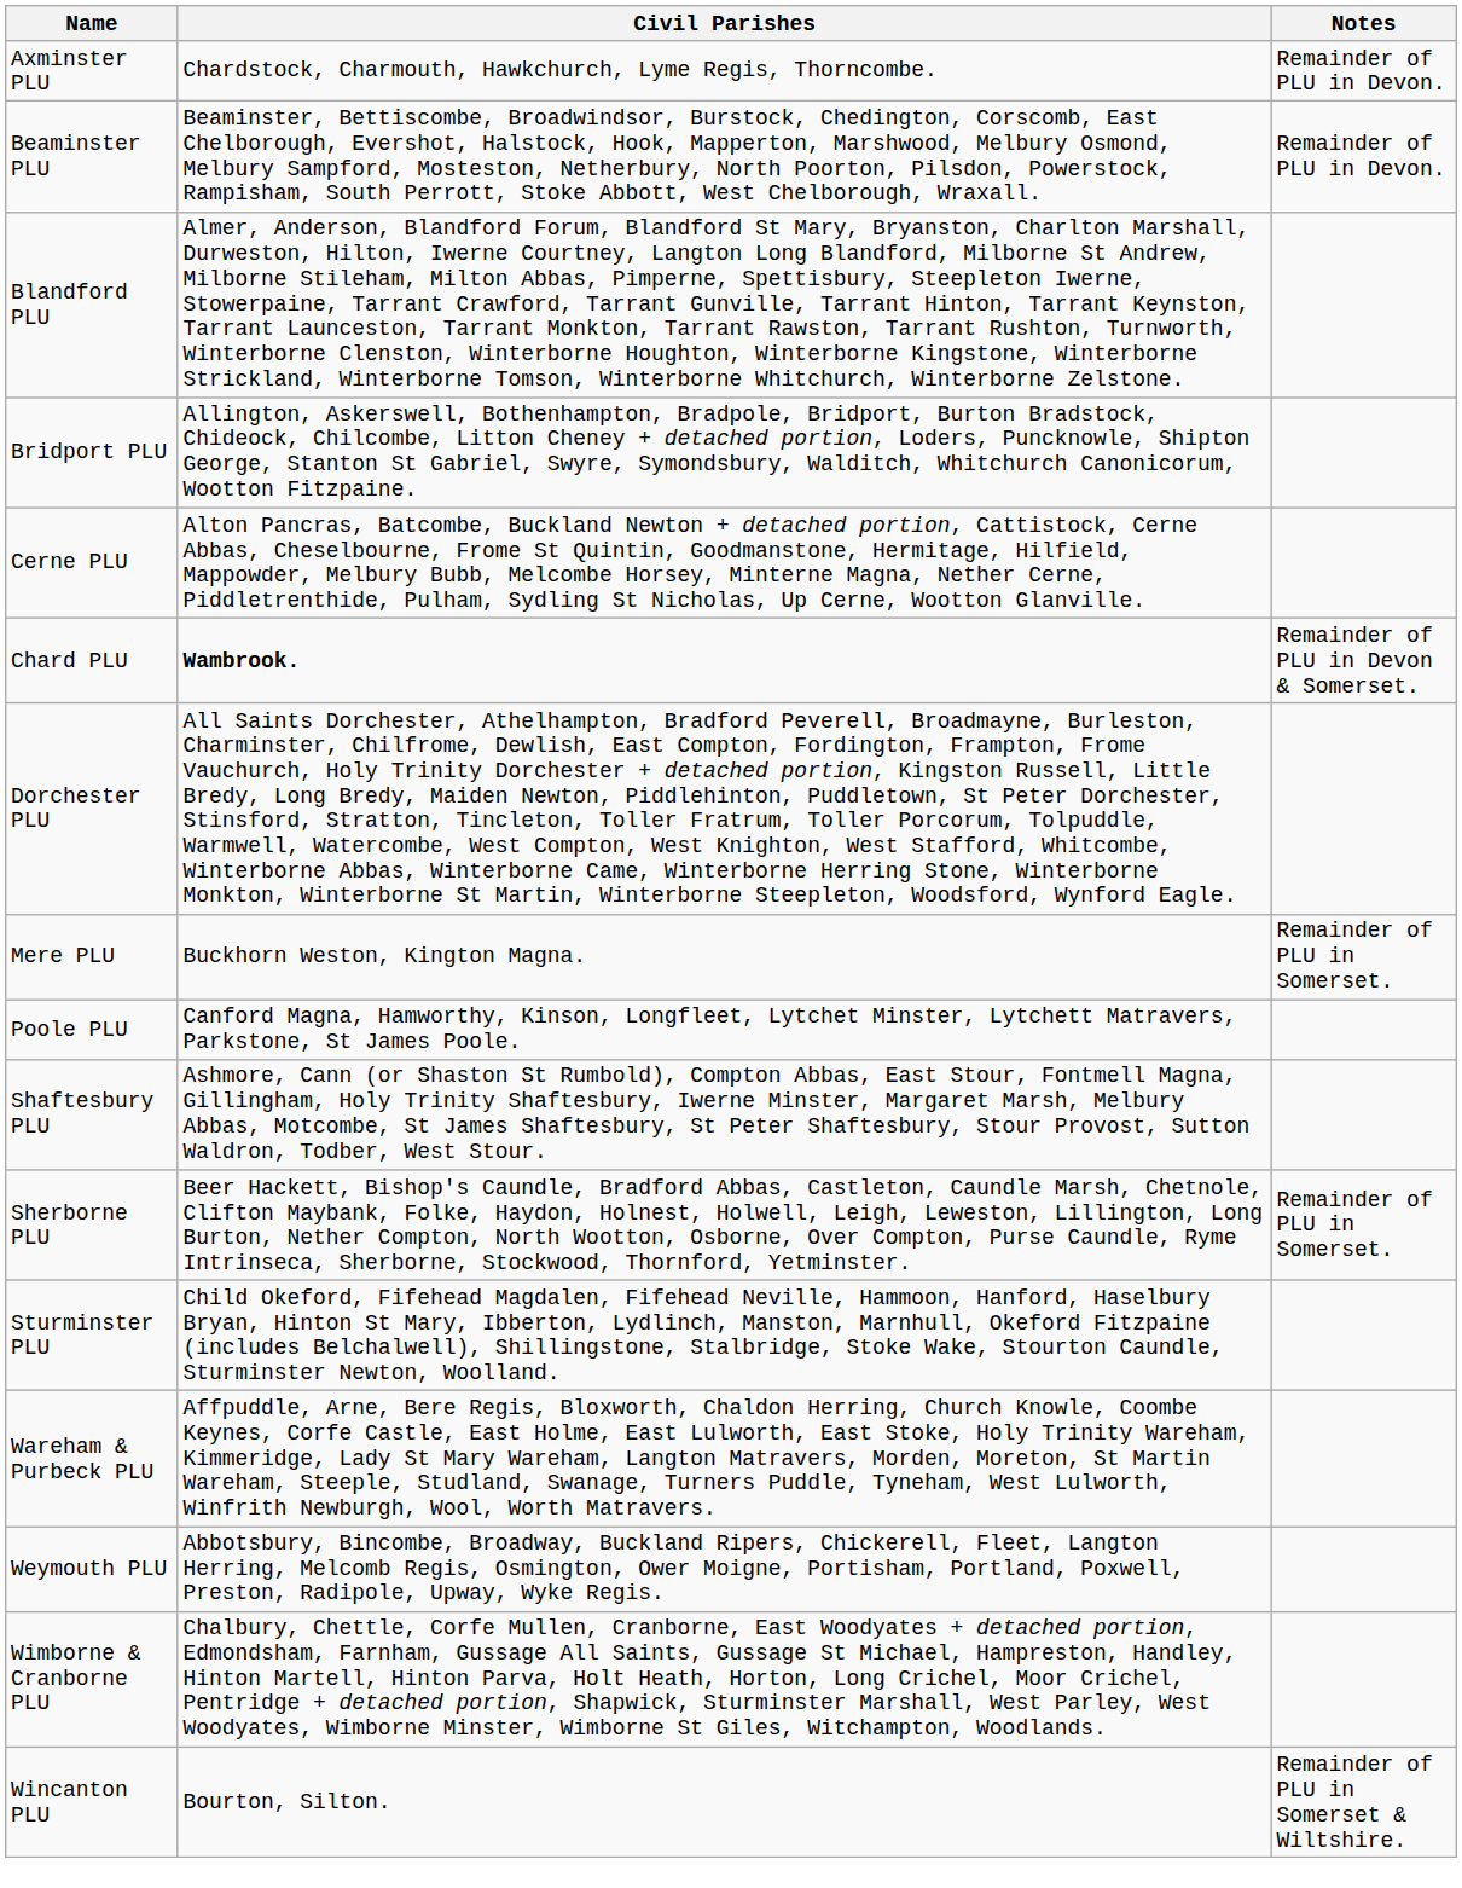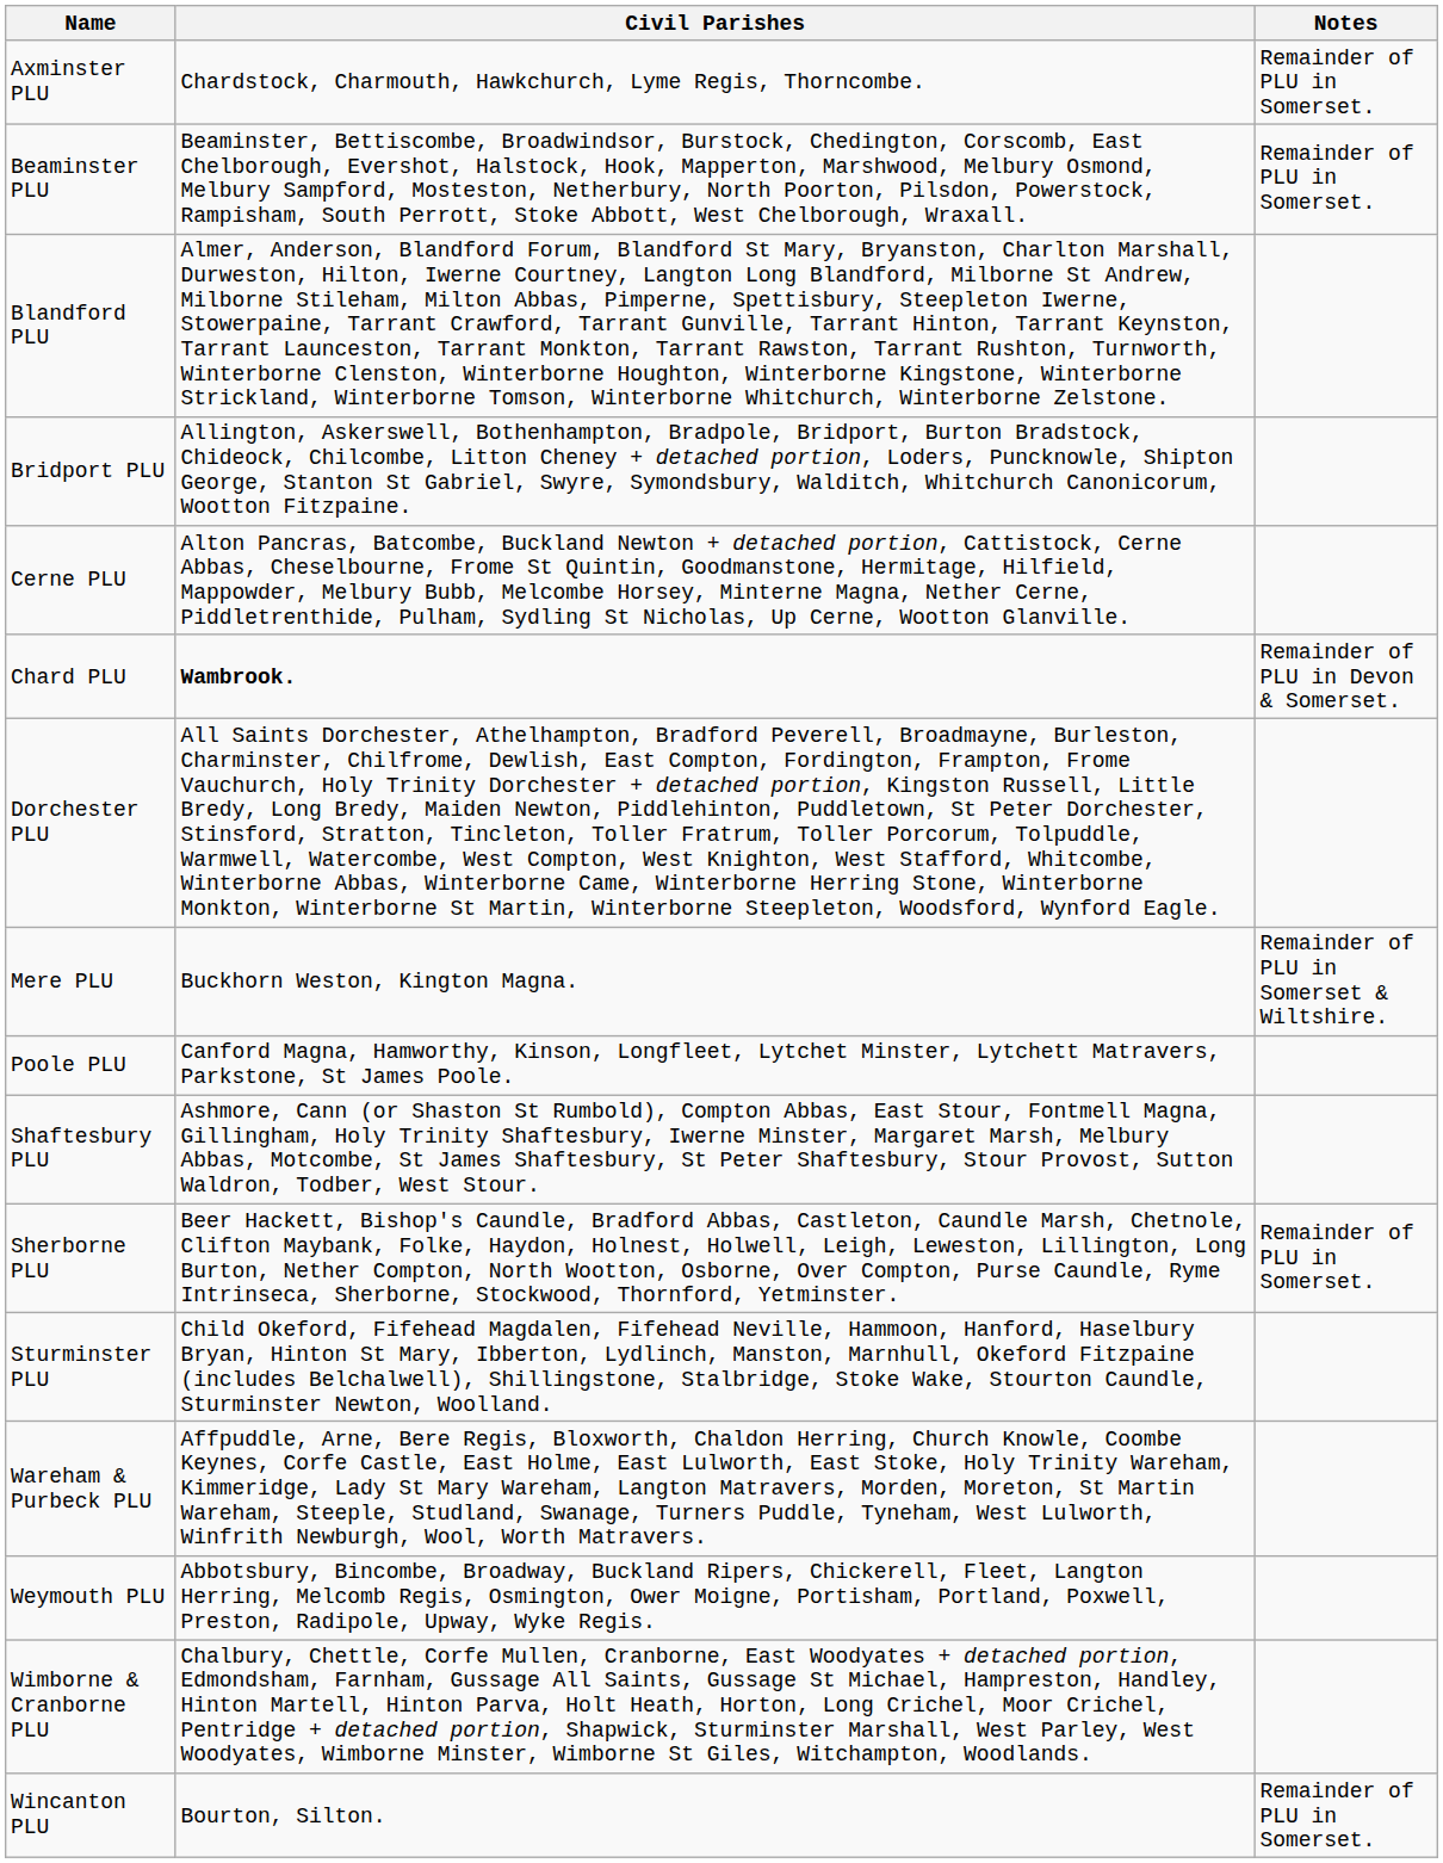Axminster PLU | Notes: Remainder of PLU in Devon. -> Remainder of PLU in Somerset.
Beaminster PLU | Notes: Remainder of PLU in Devon. -> Remainder of PLU in Somerset.
Mere PLU | Notes: Remainder of PLU in Somerset. -> Remainder of PLU in Somerset & Wiltshire.
Wincanton PLU | Notes: Remainder of PLU in Somerset & Wiltshire. -> Remainder of PLU in Somerset.
